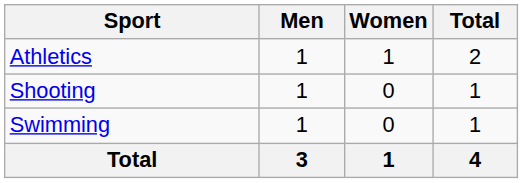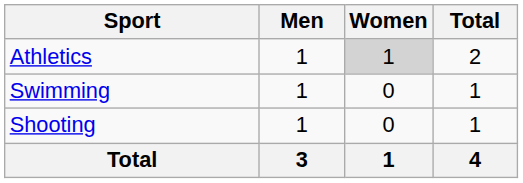Athletics | Women: no background -> lightgrey background
rows swapped: Shooting <-> Swimming
